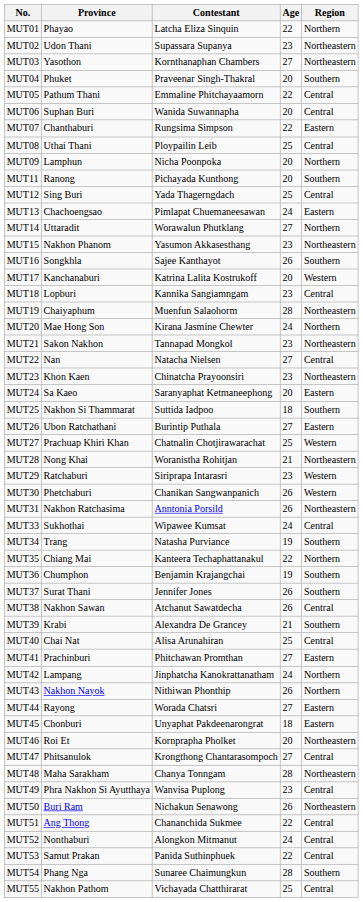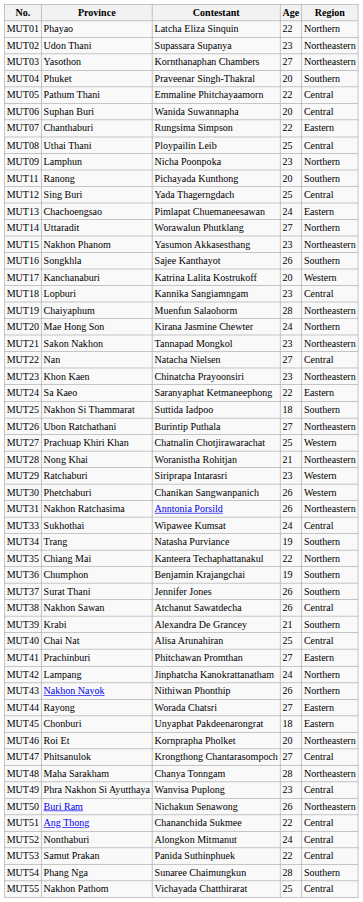MUT09 | Age: 20 -> 23
MUT24 | Age: 20 -> 22
MUT26 | Region: Eastern -> Northeastern
